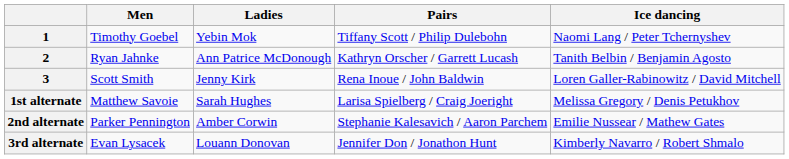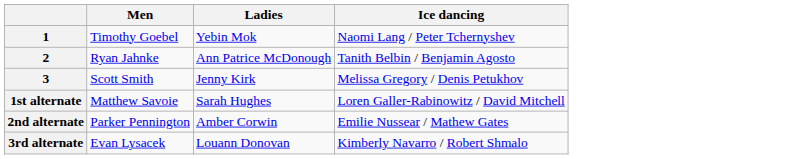- column: Pairs | Tiffany Scott / Philip Dulebohn | Kathryn Orscher / Garrett Lucash | Rena Inoue / John Baldwin | Larisa Spielberg / Craig Joeright | Stephanie Kalesavich / Aaron Parchem | Jennifer Don / Jonathon Hunt
3 | Ice dancing: Loren Galler-Rabinowitz / David Mitchell -> Melissa Gregory / Denis Petukhov
1st alternate | Ice dancing: Melissa Gregory / Denis Petukhov -> Loren Galler-Rabinowitz / David Mitchell
